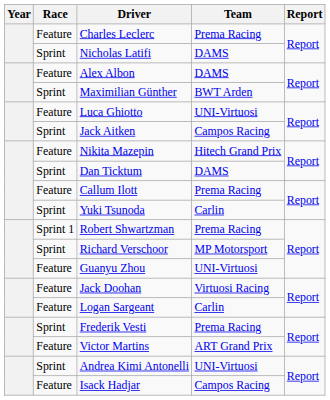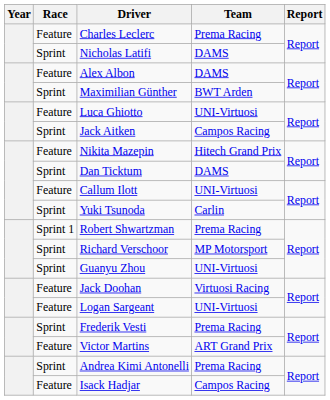Callum Ilott | Team: Prema Racing -> UNI-Virtuosi
Guanyu Zhou | Race: Feature -> Sprint
Logan Sargeant | Team: Carlin -> UNI-Virtuosi
Andrea Kimi Antonelli | Team: UNI-Virtuosi -> Prema Racing
